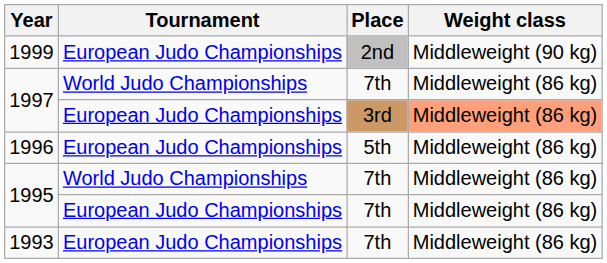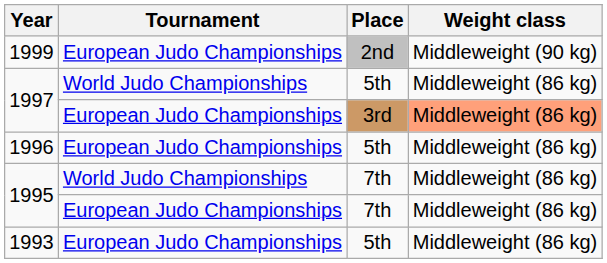1997 / World Judo Championships | Place: 7th -> 5th
1993 | Place: 7th -> 5th
